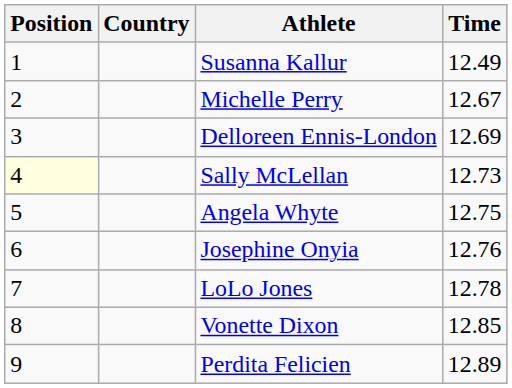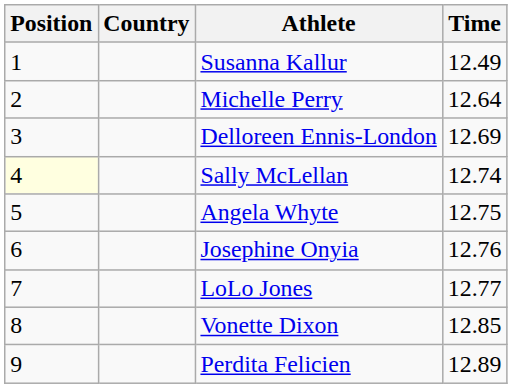Michelle Perry | Time: 12.67 -> 12.64
Sally McLellan | Time: 12.73 -> 12.74
LoLo Jones | Time: 12.78 -> 12.77
